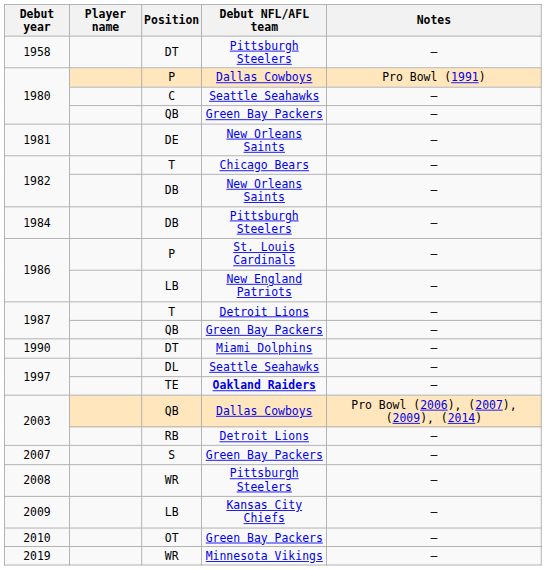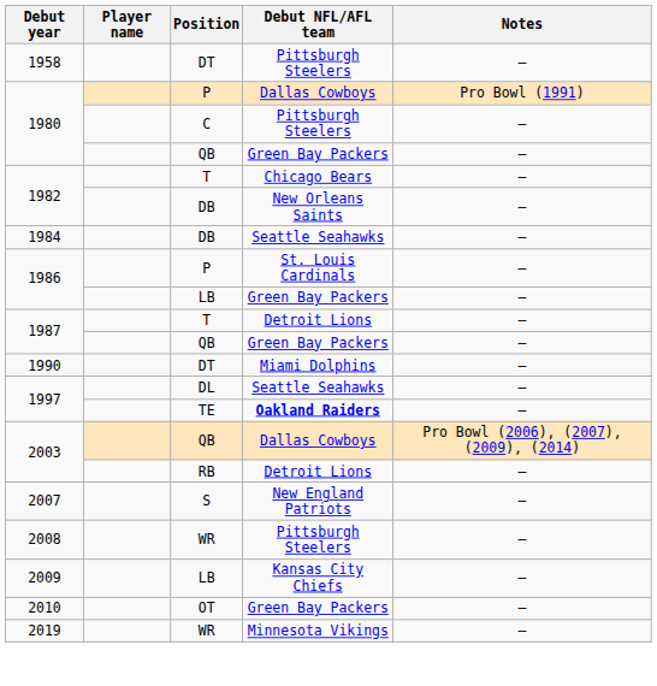1980 / C | Debut NFL/AFL team: Seattle Seahawks -> Pittsburgh Steelers
- row: 1981 | DE | New Orleans Saints | —
1984 | Debut NFL/AFL team: Pittsburgh Steelers -> Seattle Seahawks
1986 / LB | Debut NFL/AFL team: New England Patriots -> Green Bay Packers
2007 | Debut NFL/AFL team: Green Bay Packers -> New England Patriots
